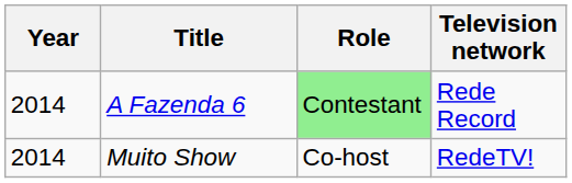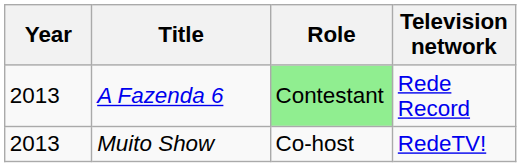A Fazenda 6 | Year: 2014 -> 2013
Muito Show | Year: 2014 -> 2013
